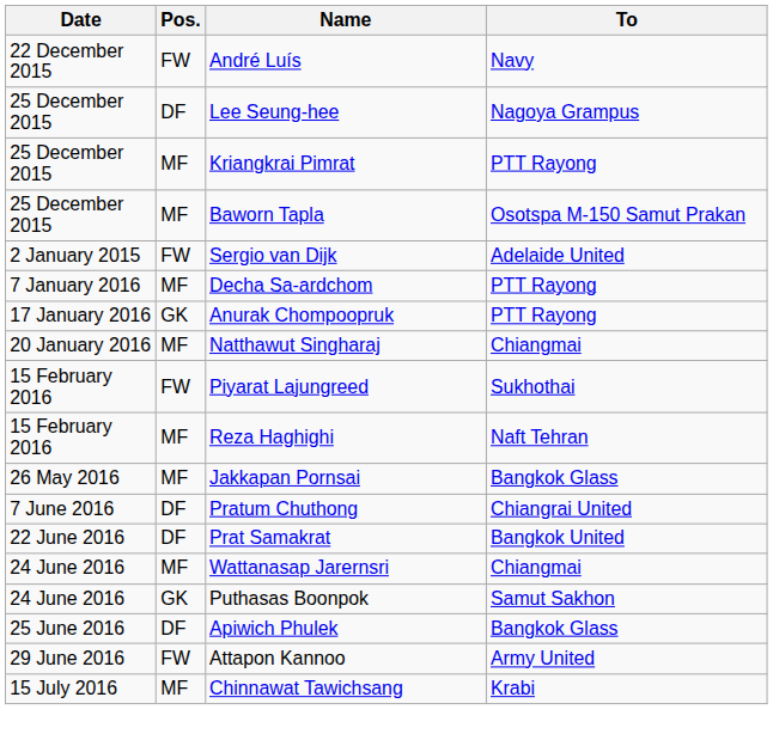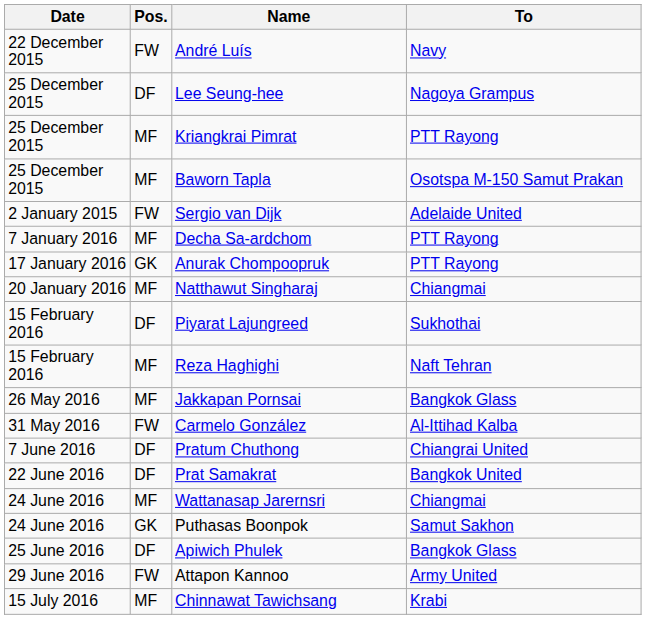Piyarat Lajungreed | Pos.: FW -> DF
+ row: 31 May 2016 | FW | Carmelo González | Al-Ittihad Kalba
